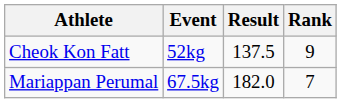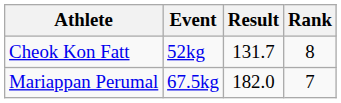Cheok Kon Fatt | Result: 137.5 -> 131.7
Cheok Kon Fatt | Rank: 9 -> 8
